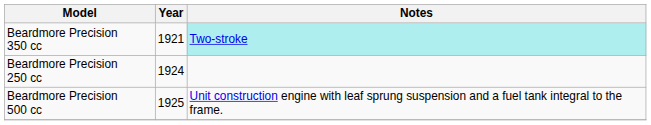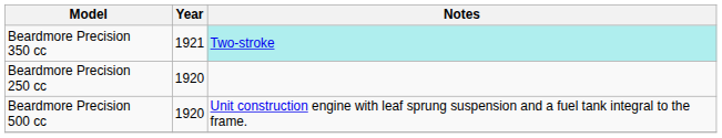Beardmore Precision 250 cc | Year: 1924 -> 1920
Beardmore Precision 500 cc | Year: 1925 -> 1920
